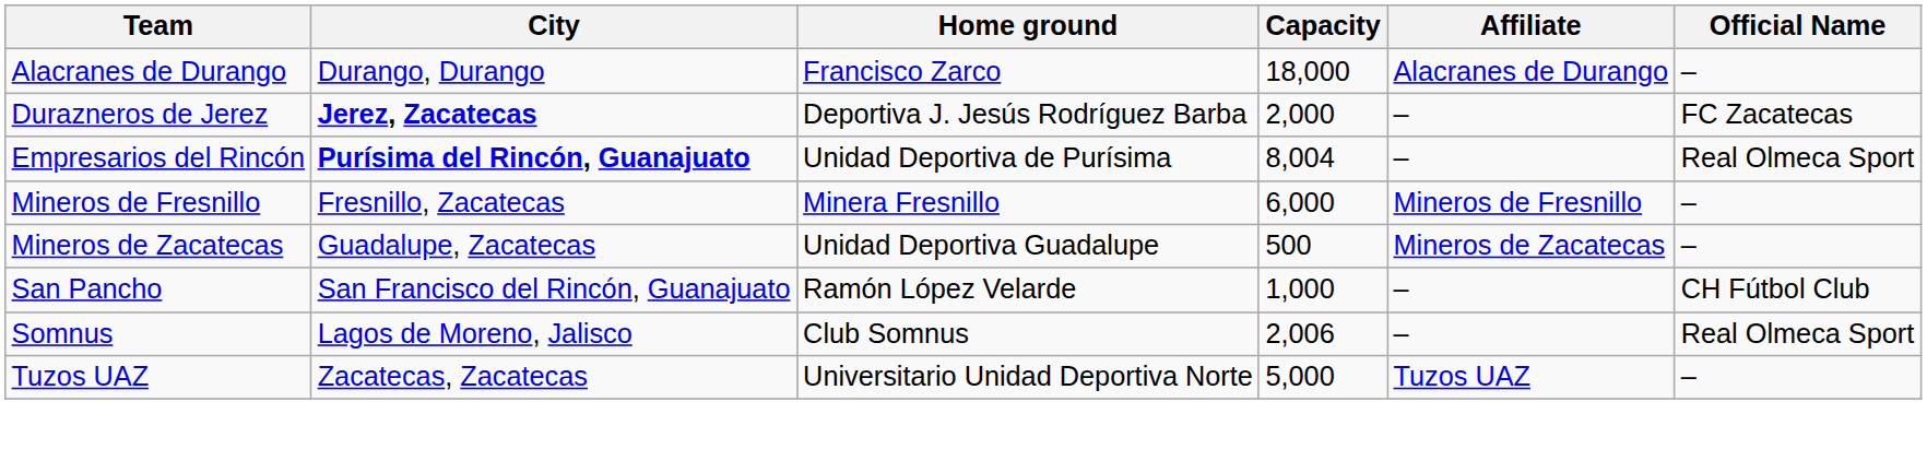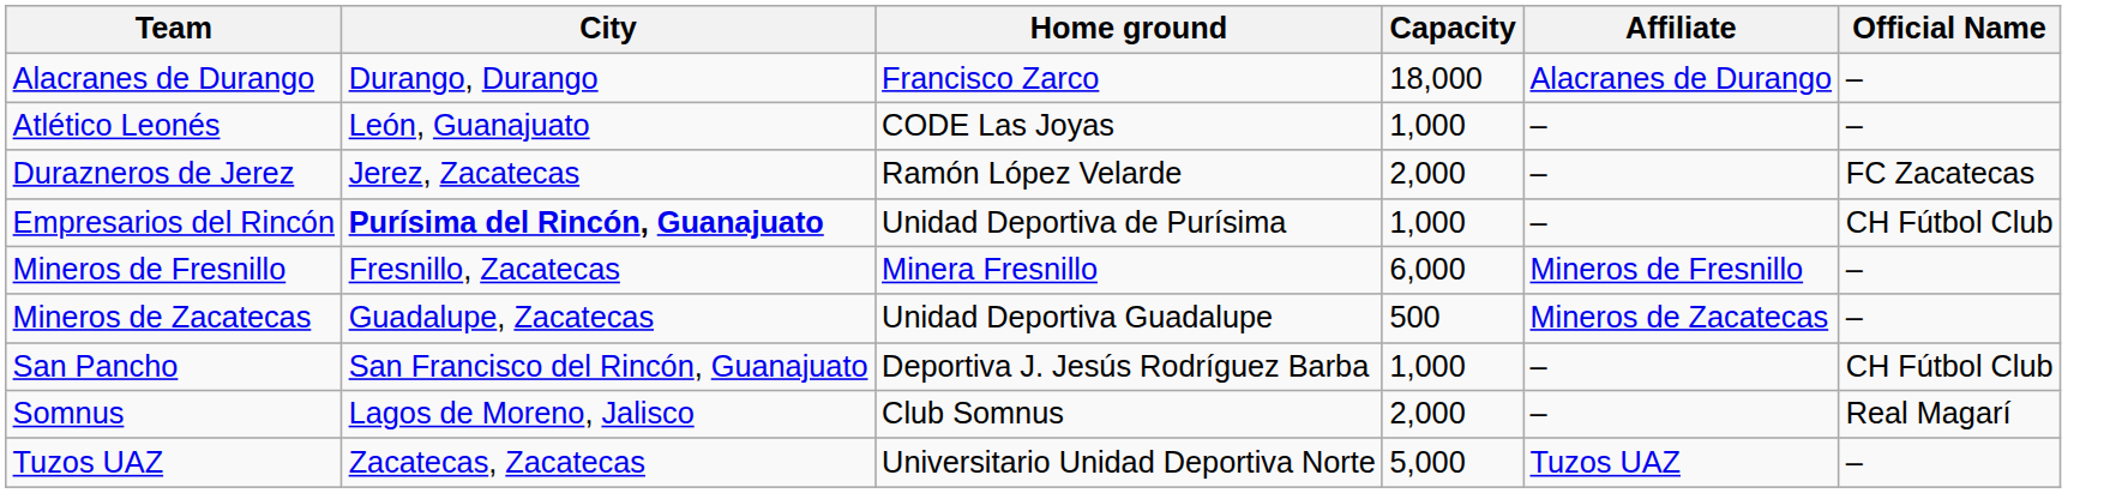+ row: Atlético Leonés | León, Guanajuato | CODE Las Joyas | 1,000 | – | –
Durazneros de Jerez | City: bold -> normal
Durazneros de Jerez | Home ground: Deportiva J. Jesús Rodríguez Barba -> Ramón López Velarde
Empresarios del Rincón | Capacity: 8,004 -> 1,000
Empresarios del Rincón | Official Name: Real Olmeca Sport -> CH Fútbol Club
San Pancho | Home ground: Ramón López Velarde -> Deportiva J. Jesús Rodríguez Barba
Somnus | Capacity: 2,006 -> 2,000
Somnus | Official Name: Real Olmeca Sport -> Real Magarí
